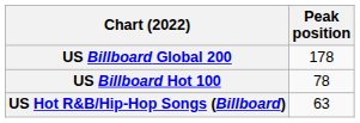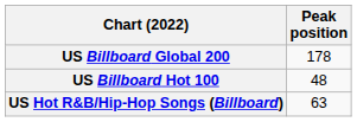US Billboard Hot 100 | Peak position: 78 -> 48
